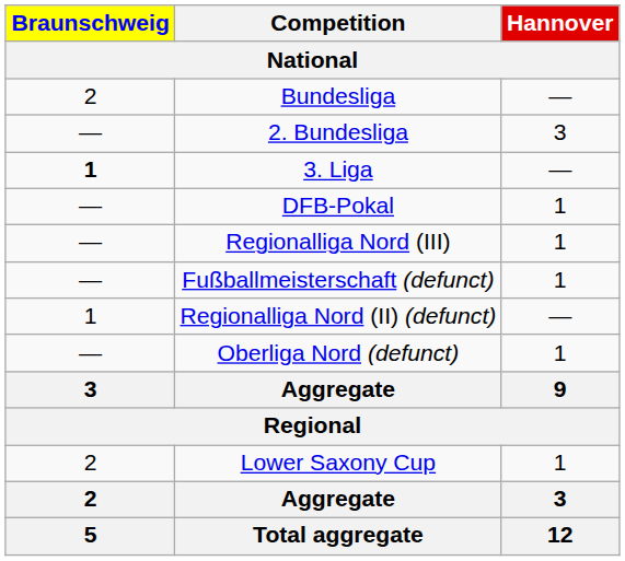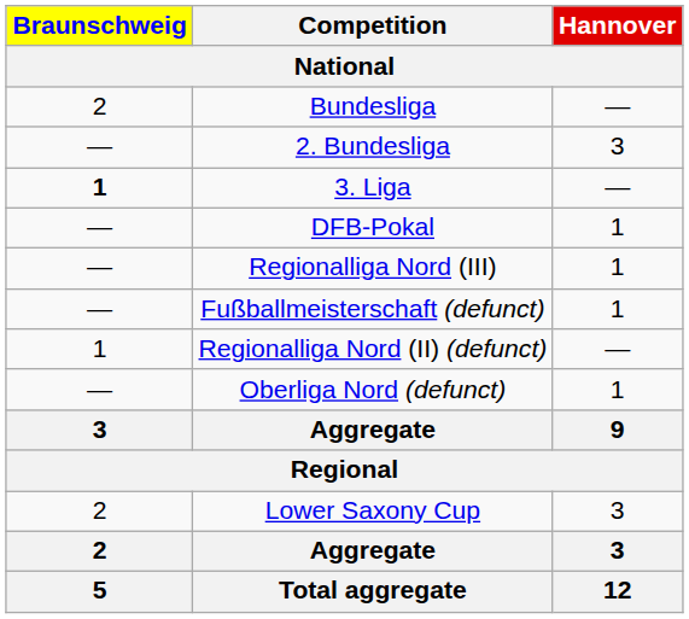Lower Saxony Cup | Hannover: 1 -> 3
